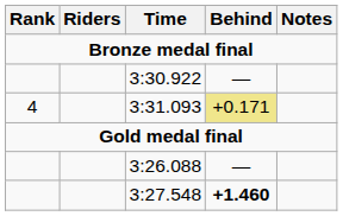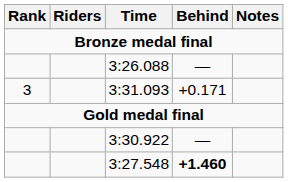rows swapped: 3:30.922 <-> 3:26.088
3:31.093 | Rank: 4 -> 3
3:31.093 | Behind: khaki background -> no background
